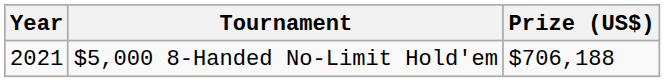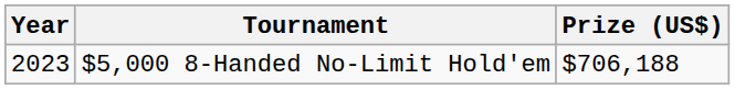$5,000 8-Handed No-Limit Hold'em | Year: 2021 -> 2023
